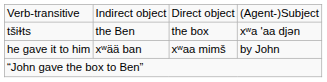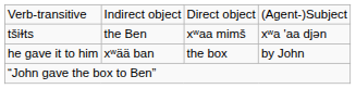tšiɫts | column 4: the box -> xʷaa mimš
he gave it to him | column 4: xʷaa mimš -> the box
